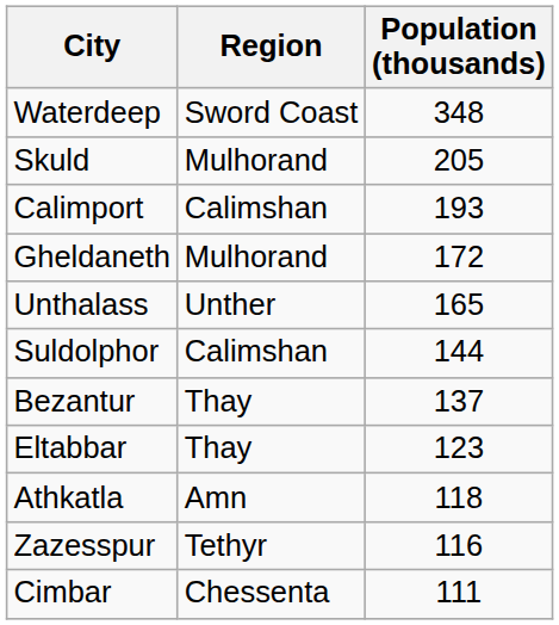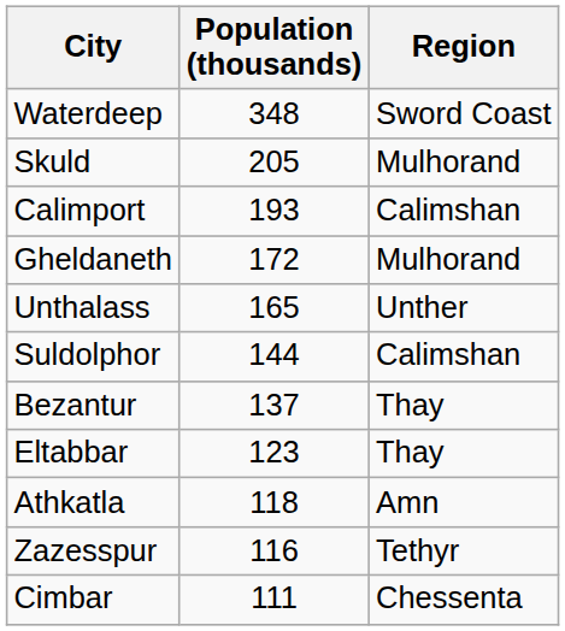columns swapped: Region <-> Population (thousands)
